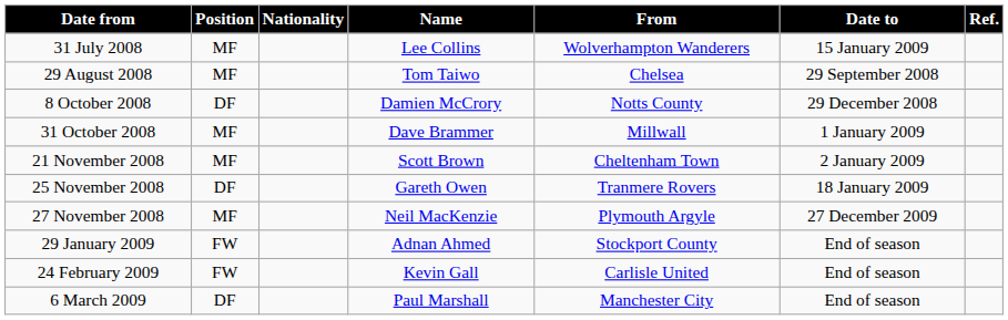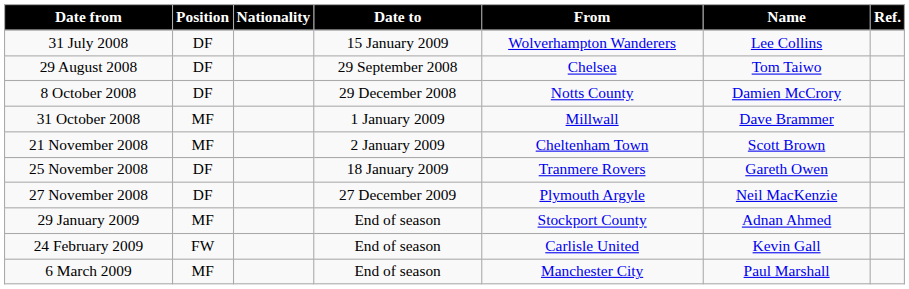columns swapped: Name <-> Date to
31 July 2008 | Position: MF -> DF
29 August 2008 | Position: MF -> DF
27 November 2008 | Position: MF -> DF
29 January 2009 | Position: FW -> MF
6 March 2009 | Position: DF -> MF
